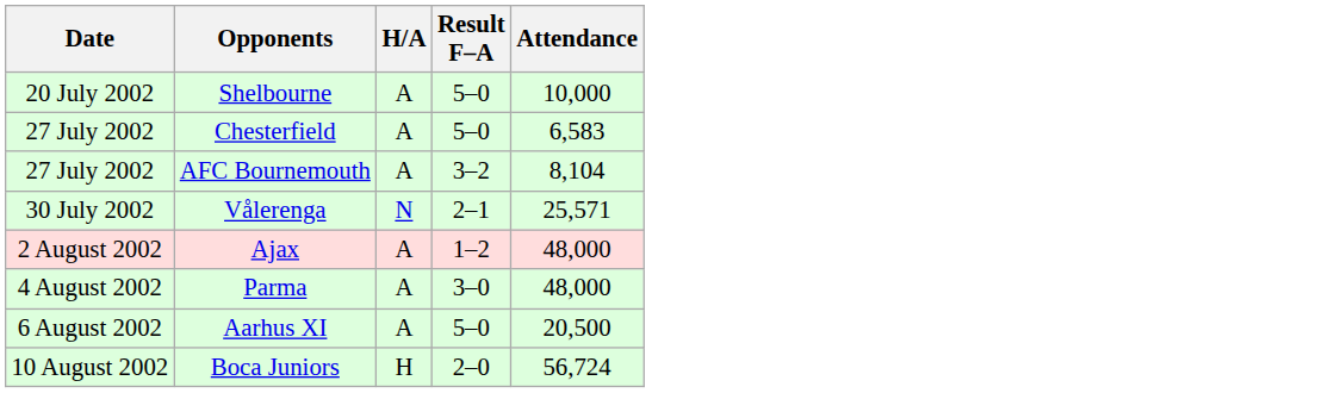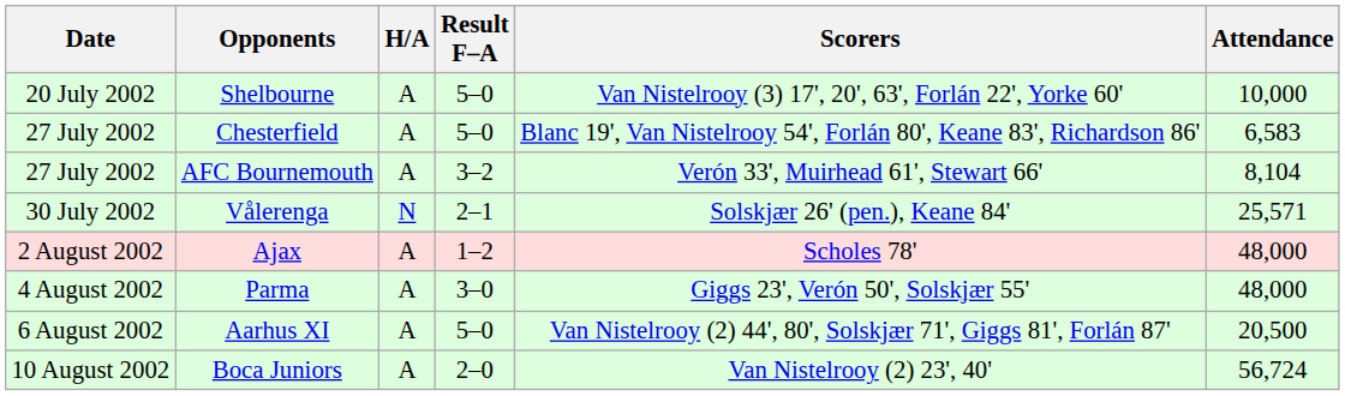+ column: Scorers | Van Nistelrooy (3) 17', 20', 63', Forlán 22', Yorke 60' | Blanc 19', Van Nistelrooy 54', Forlán 80', Keane 83', Richardson 86' | Verón 33', Muirhead 61', Stewart 66' | Solskjær 26' (pen.), Keane 84' | Scholes 78' | Giggs 23', Verón 50', Solskjær 55' | Van Nistelrooy (2) 44', 80', Solskjær 71', Giggs 81', Forlán 87' | Van Nistelrooy (2) 23', 40'
Boca Juniors | H/A: H -> A
